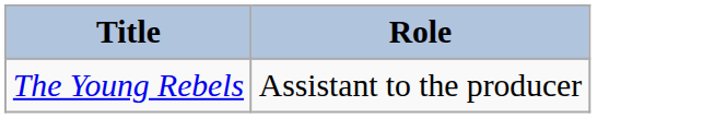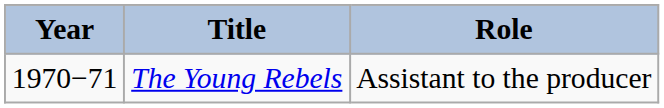+ column: Year | 1970−71
